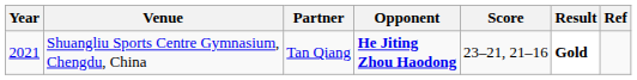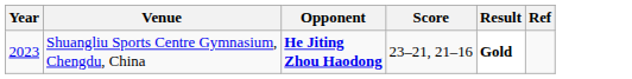- column: Partner | Tan Qiang
Shuangliu Sports Centre Gymnasium, Chengdu, China | Year: 2021 -> 2023
